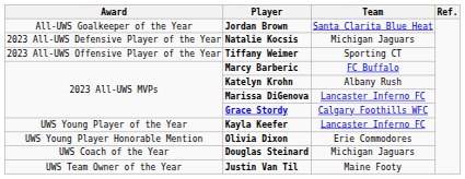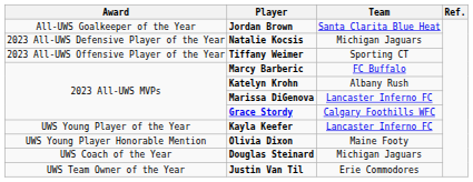Olivia Dixon | Team: Erie Commodores -> Maine Footy
Justin Van Til | Team: Maine Footy -> Erie Commodores
